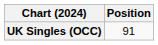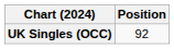UK Singles (OCC) | Position: 91 -> 92
